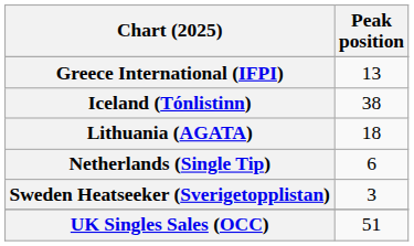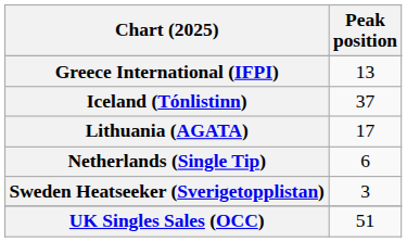Iceland (Tónlistinn) | Peak position: 38 -> 37
Lithuania (AGATA) | Peak position: 18 -> 17
